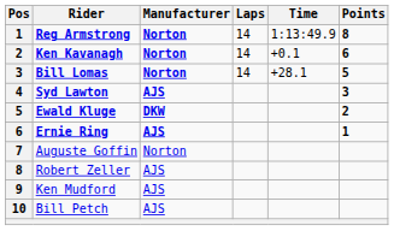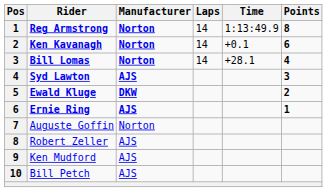Bill Lomas | Points: 5 -> 4
